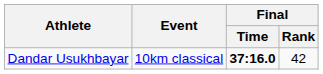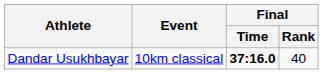Dandar Usukhbayar | Final / Rank: 42 -> 40
